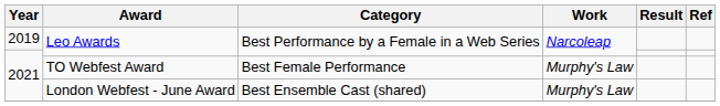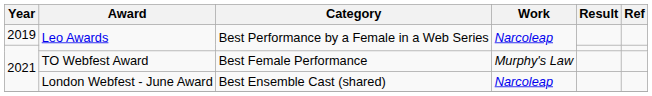London Webfest - June Award | Work: Murphy's Law -> Narcoleap
